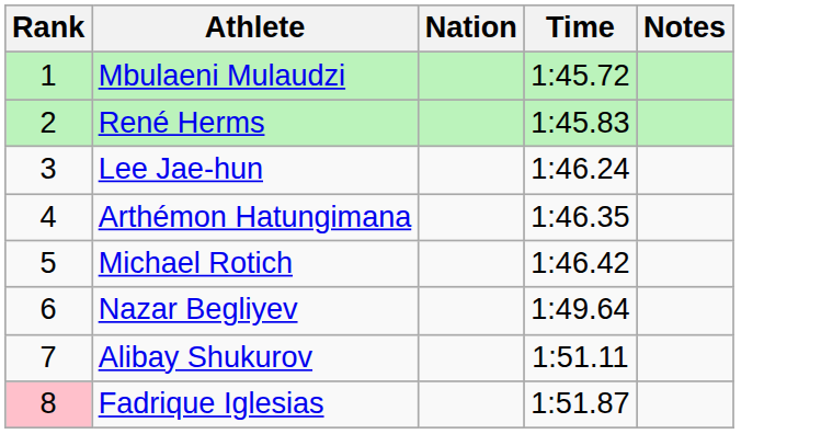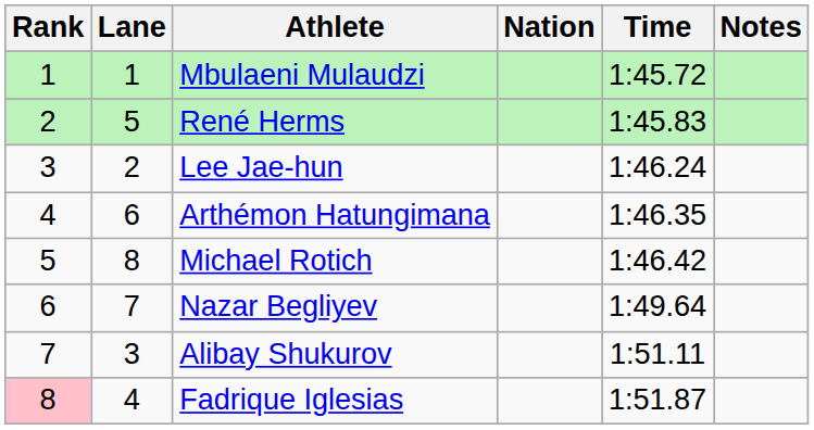+ column: Lane | 1 | 5 | 2 | 6 | 8 | 7 | 3 | 4
